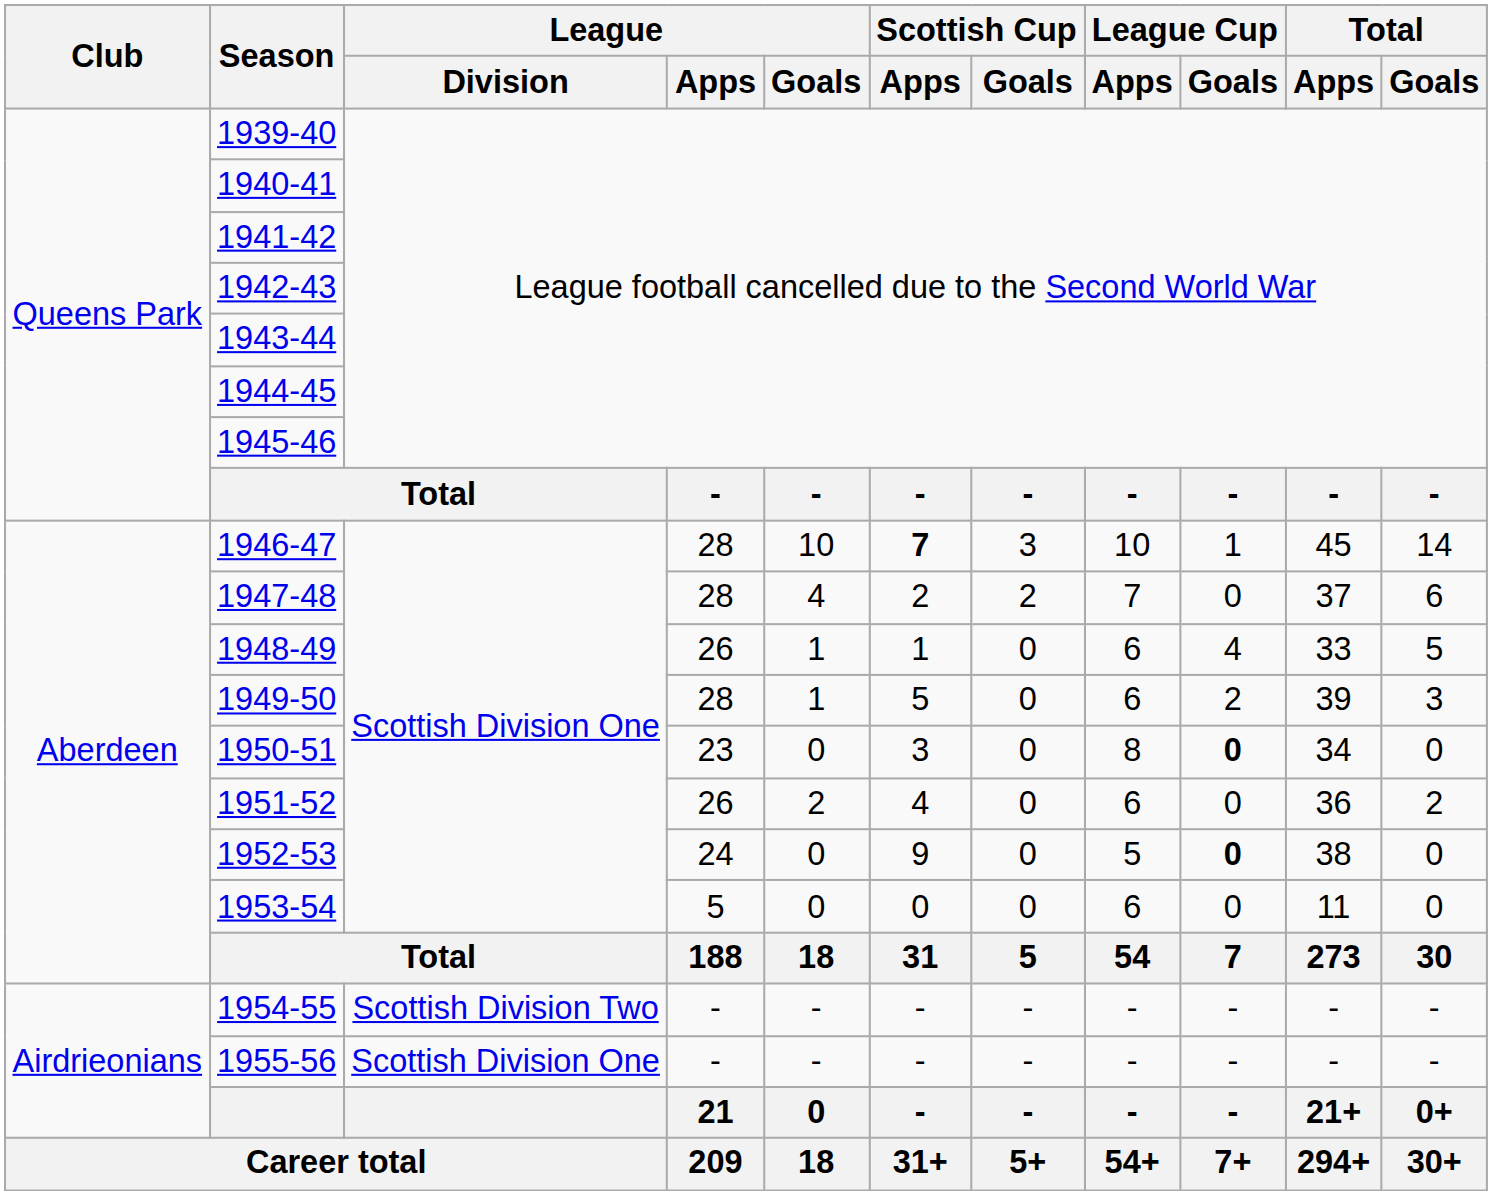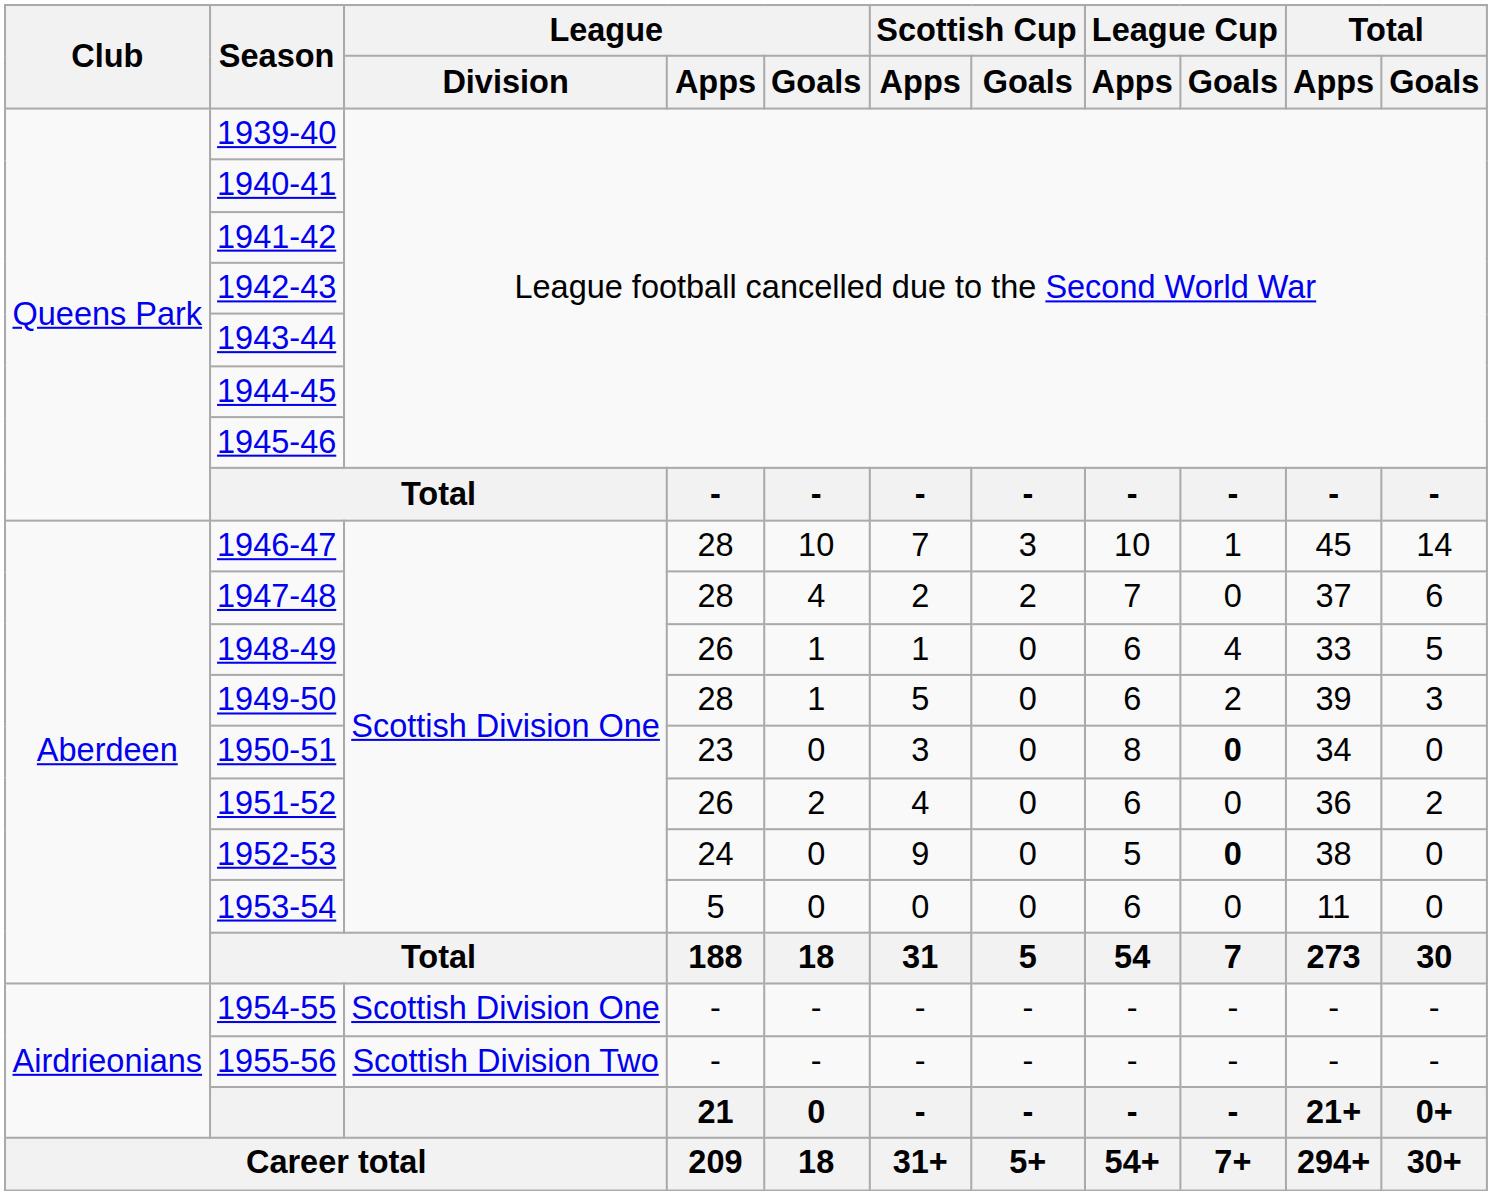1946-47 | Scottish Cup / Apps: bold -> normal
1954-55 | League / Division: Scottish Division Two -> Scottish Division One
1955-56 | League / Division: Scottish Division One -> Scottish Division Two
